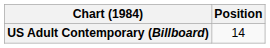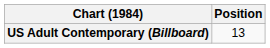US Adult Contemporary (Billboard) | Position: 14 -> 13
